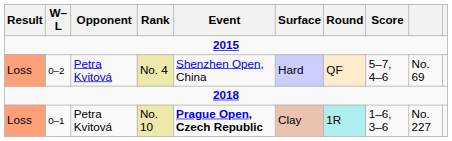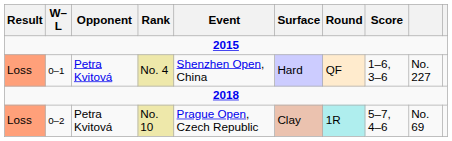No. 4 | W–L: 0–2 -> 0–1
No. 4 | Score: 5–7, 4–6 -> 1–6, 3–6
No. 4 | column 9: No. 69 -> No. 227
No. 10 | W–L: 0–1 -> 0–2
No. 10 | Event: bold -> normal
No. 10 | Score: 1–6, 3–6 -> 5–7, 4–6
No. 10 | column 9: No. 227 -> No. 69
